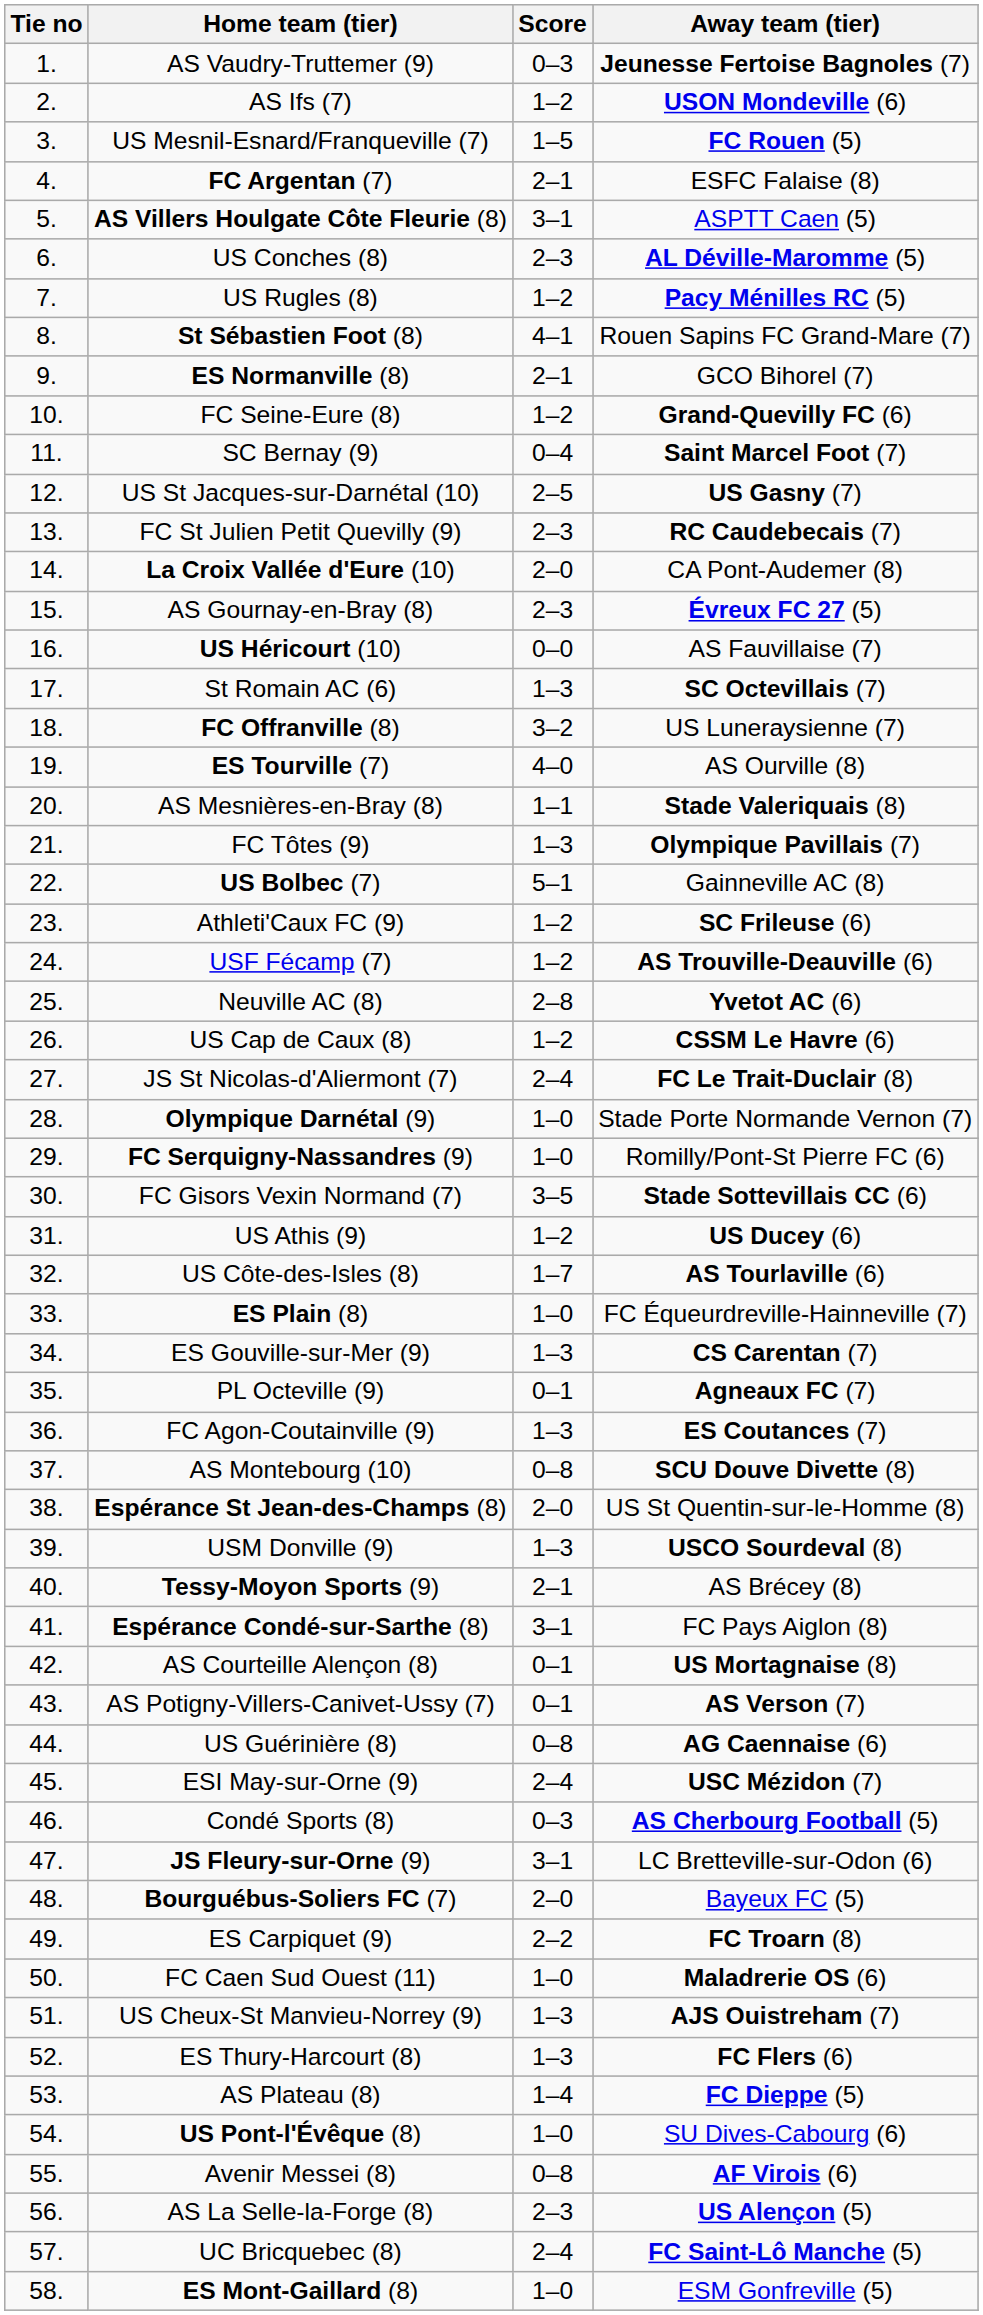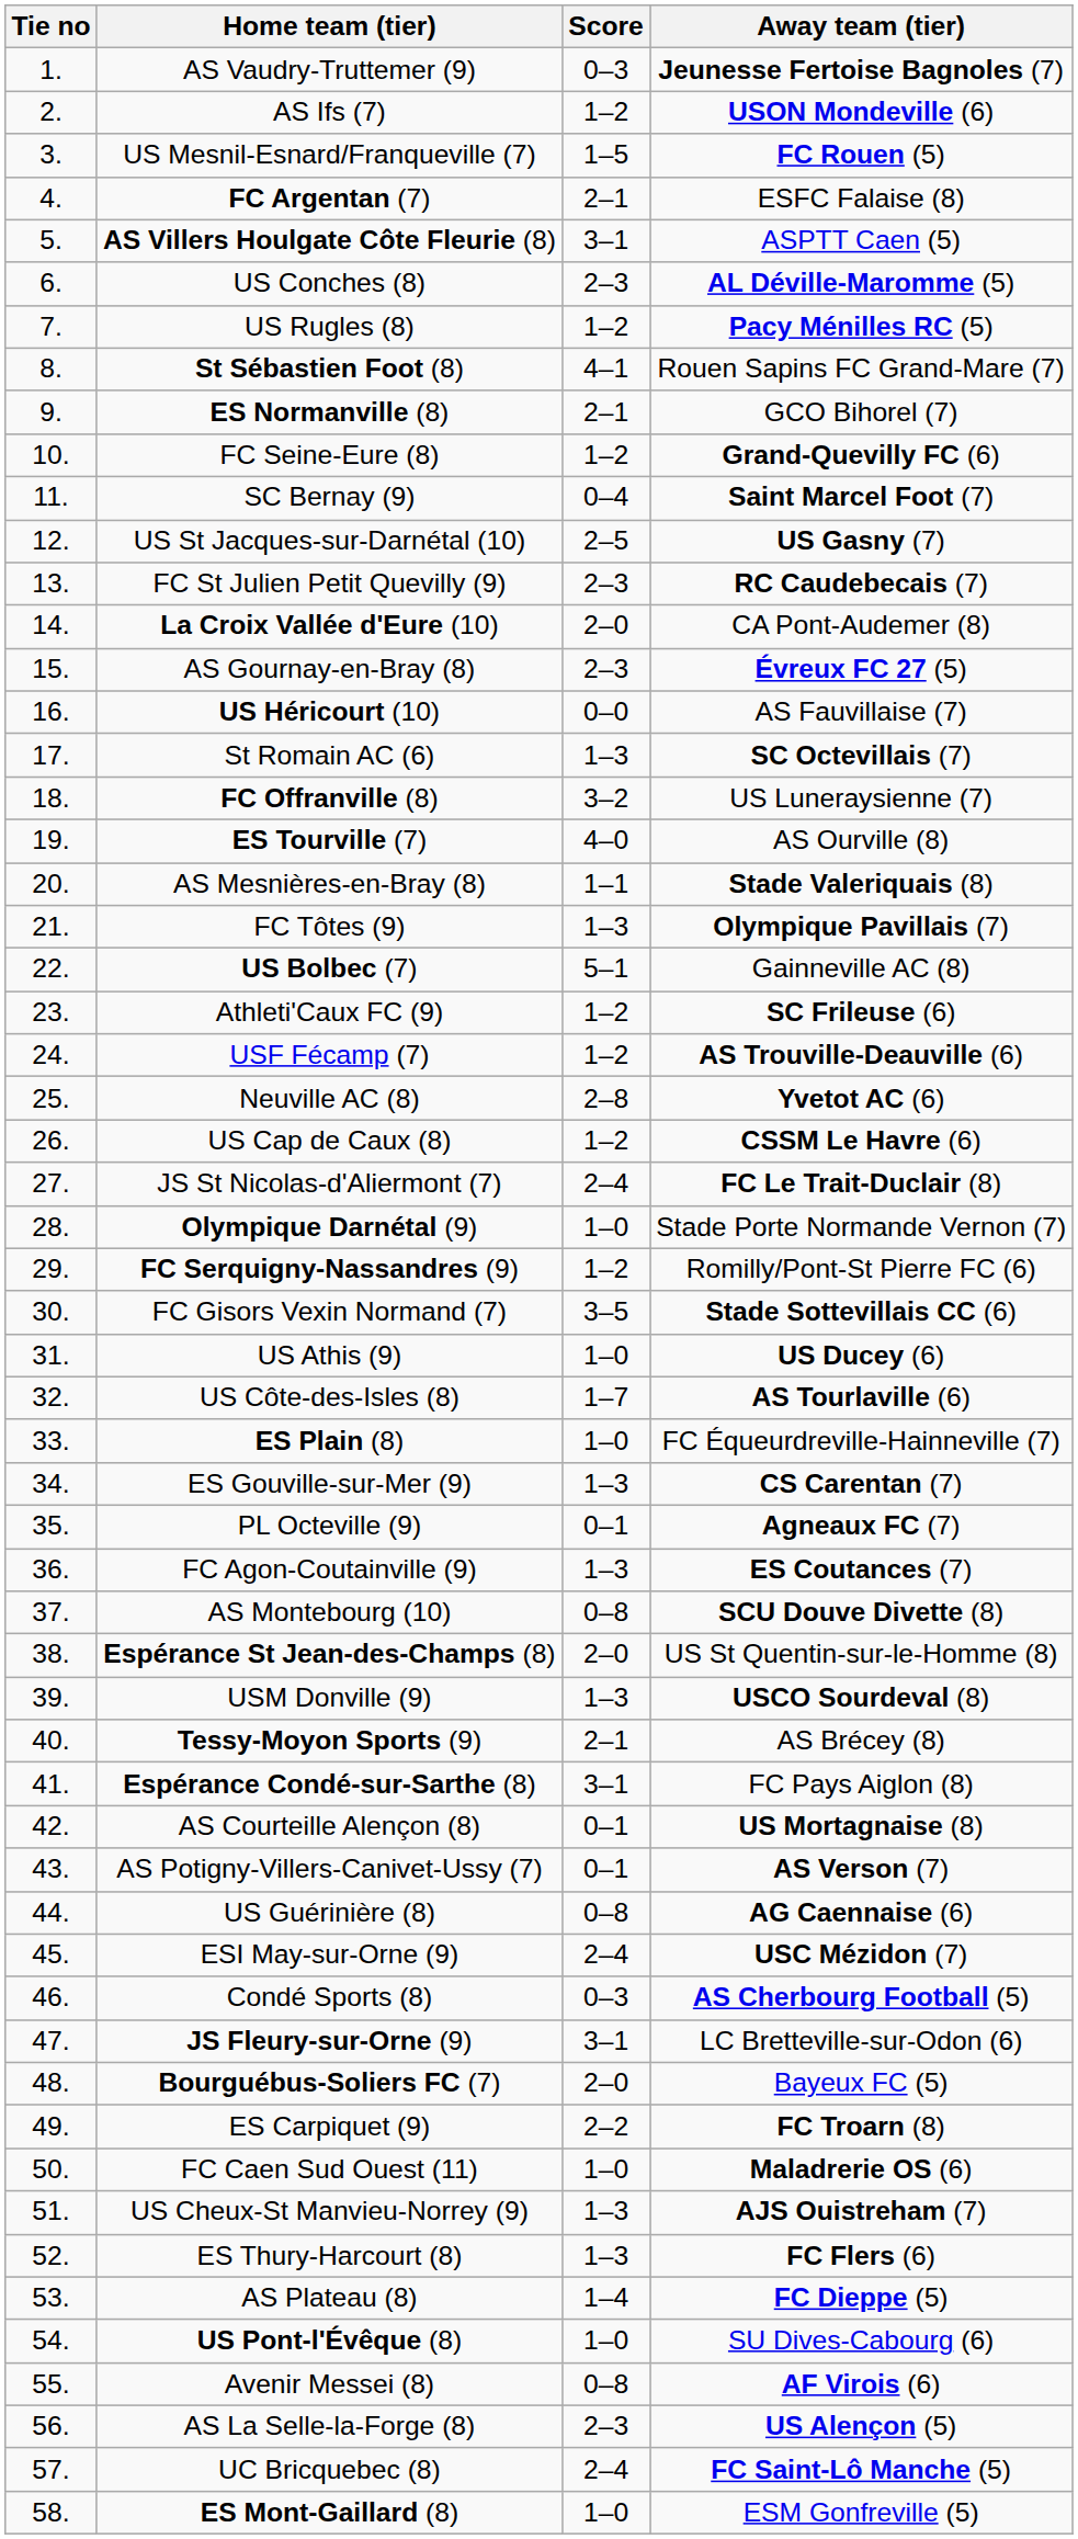FC Serquigny-Nassandres (9) | Score: 1–0 -> 1–2
US Athis (9) | Score: 1–2 -> 1–0
